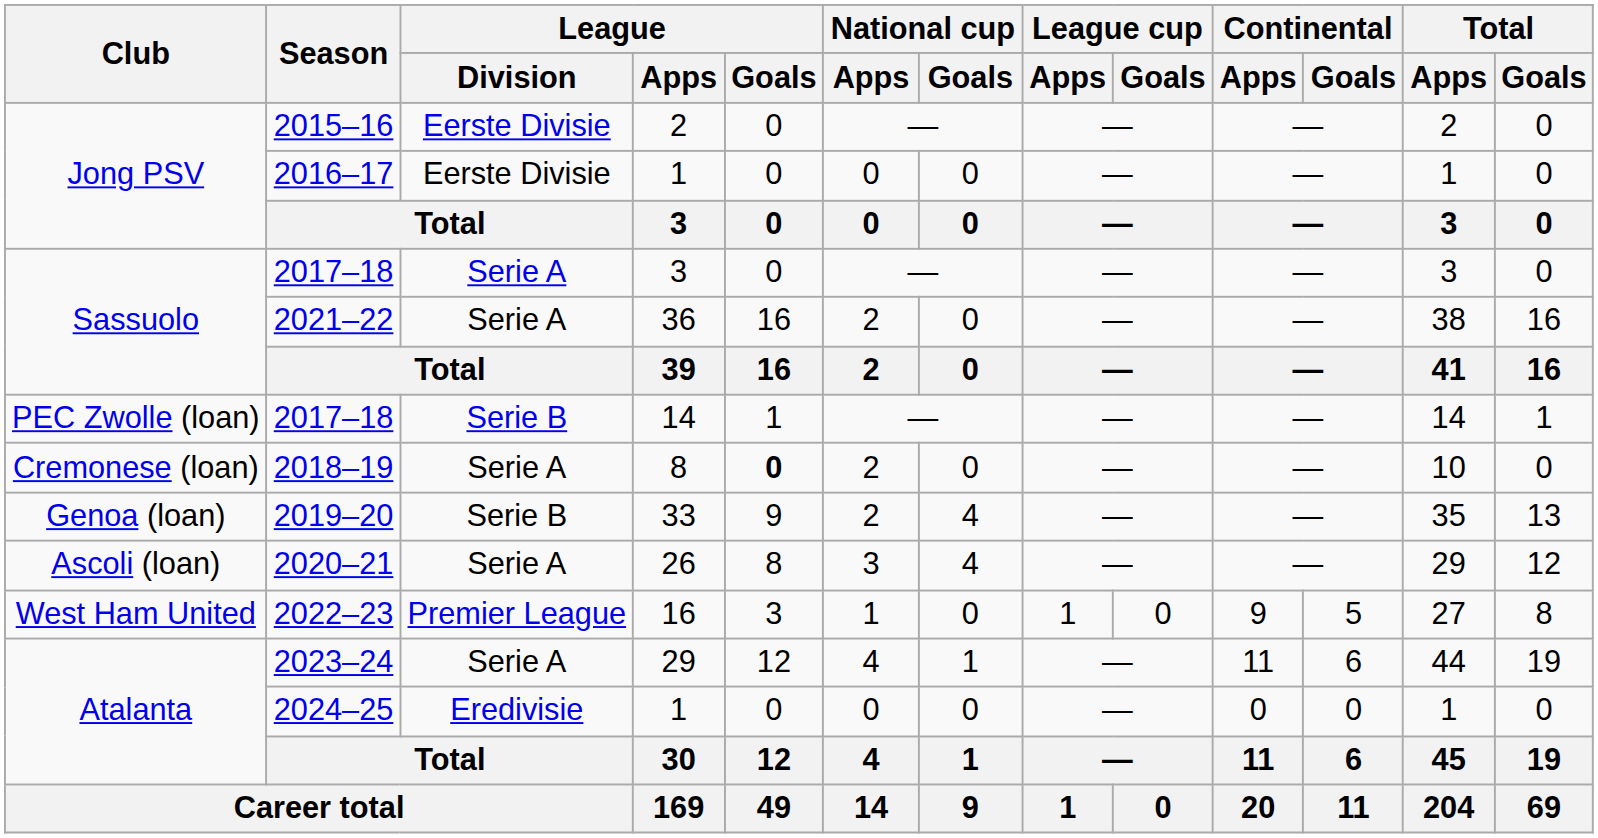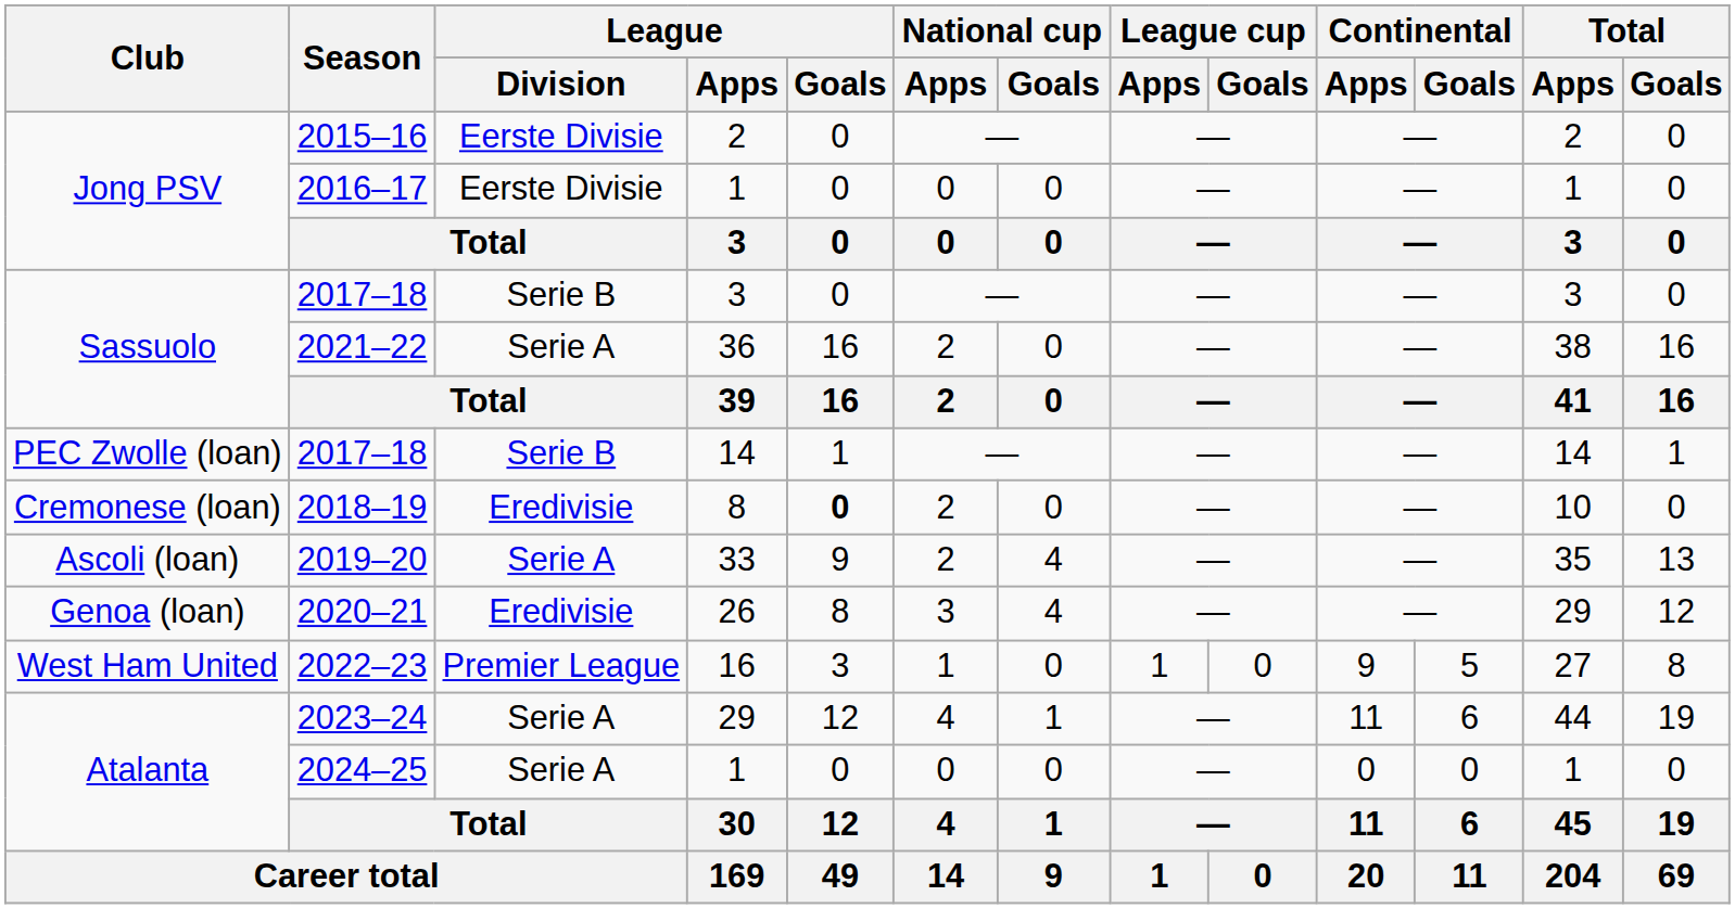2017–18 / 3 | League / Division: Serie A -> Serie B
2018–19 | League / Division: Serie A -> Eredivisie
2019–20 | Club: Genoa (loan) -> Ascoli (loan)
2019–20 | League / Division: Serie B -> Serie A
2020–21 | Club: Ascoli (loan) -> Genoa (loan)
2020–21 | League / Division: Serie A -> Eredivisie
2024–25 | League / Division: Eredivisie -> Serie A
